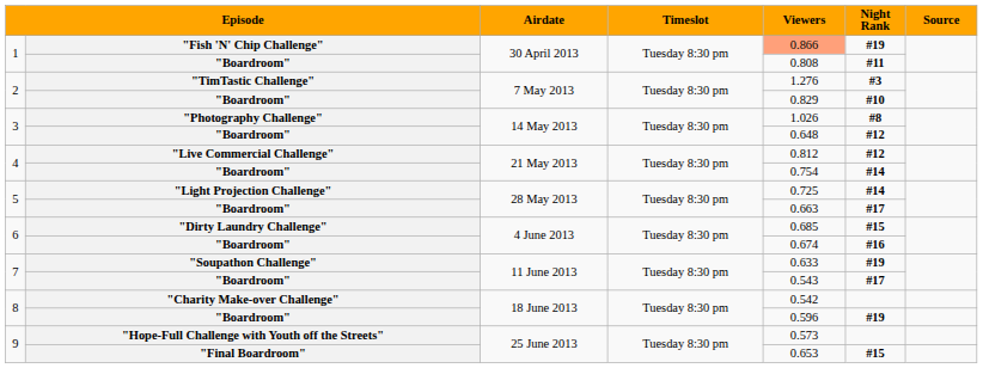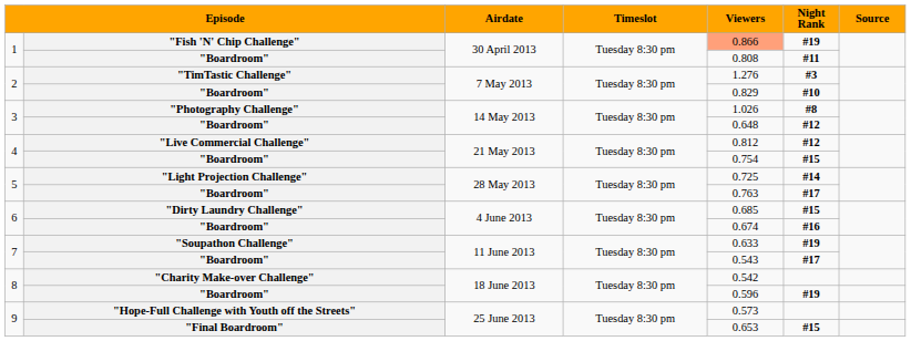4 / "Boardroom" | Night Rank: #14 -> #15
5 / "Boardroom" | Viewers: 0.663 -> 0.763
